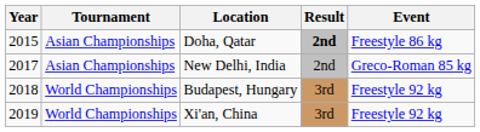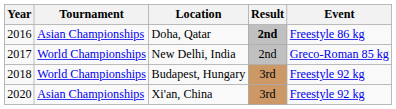Doha, Qatar | Year: 2015 -> 2016
New Delhi, India | Tournament: Asian Championships -> World Championships
Xi'an, China | Year: 2019 -> 2020
Xi'an, China | Tournament: World Championships -> Asian Championships
